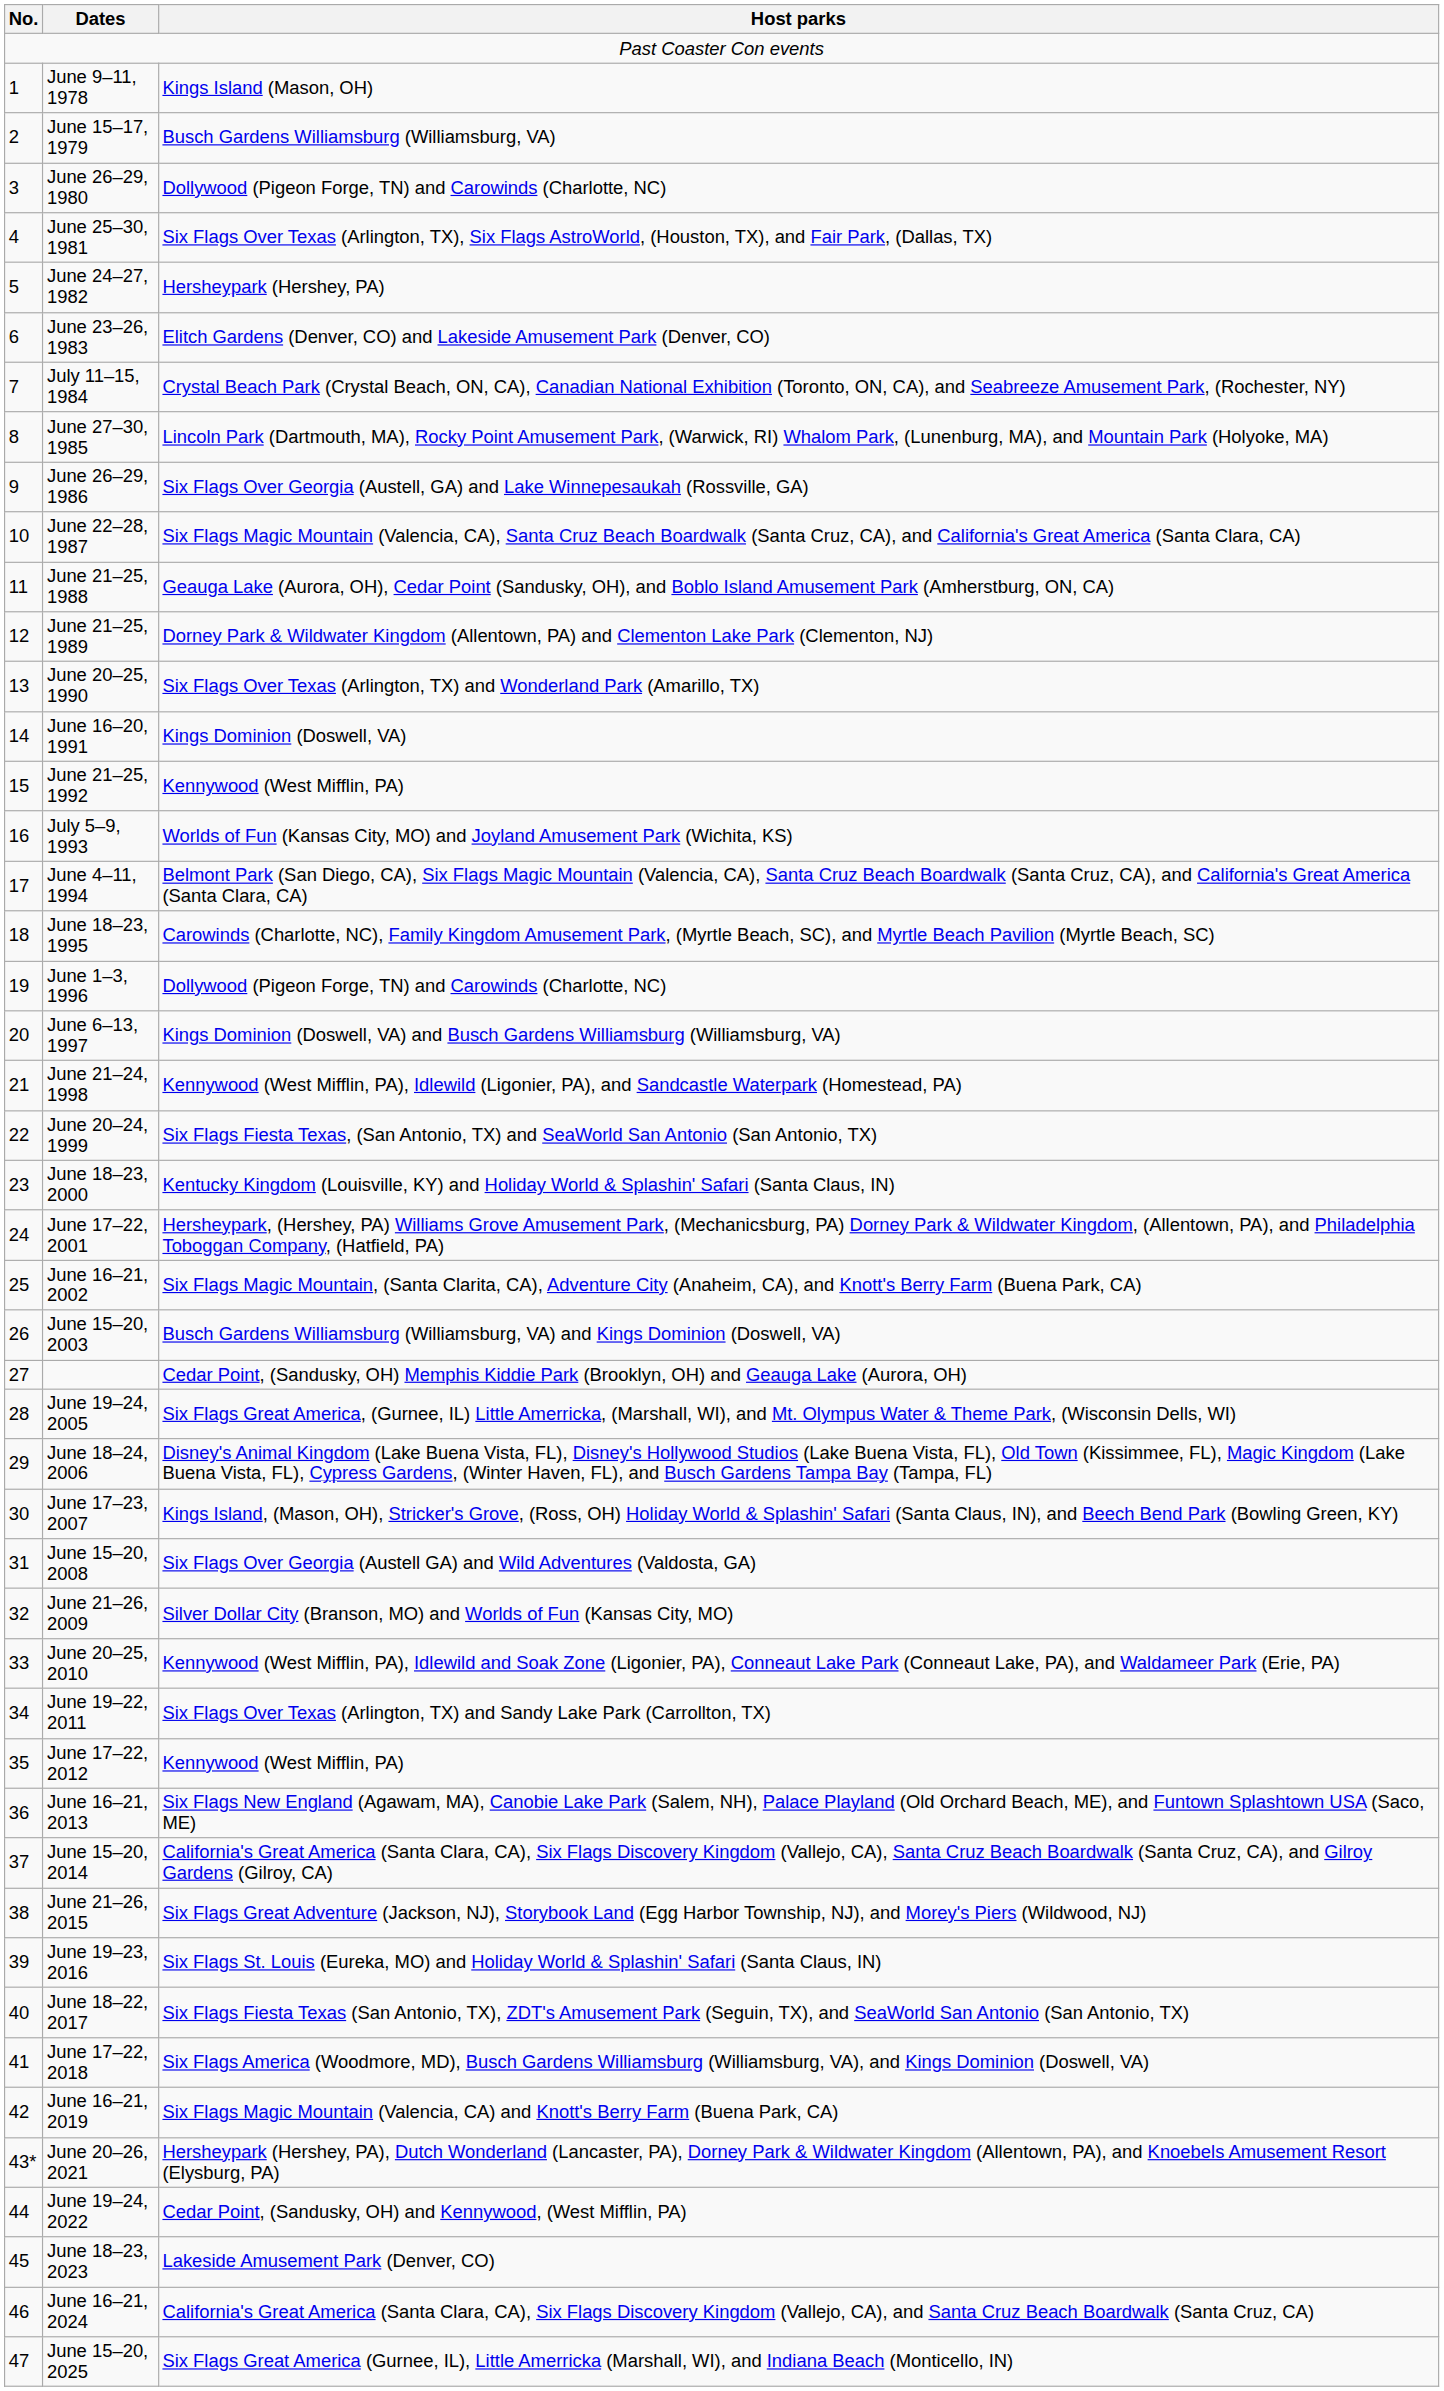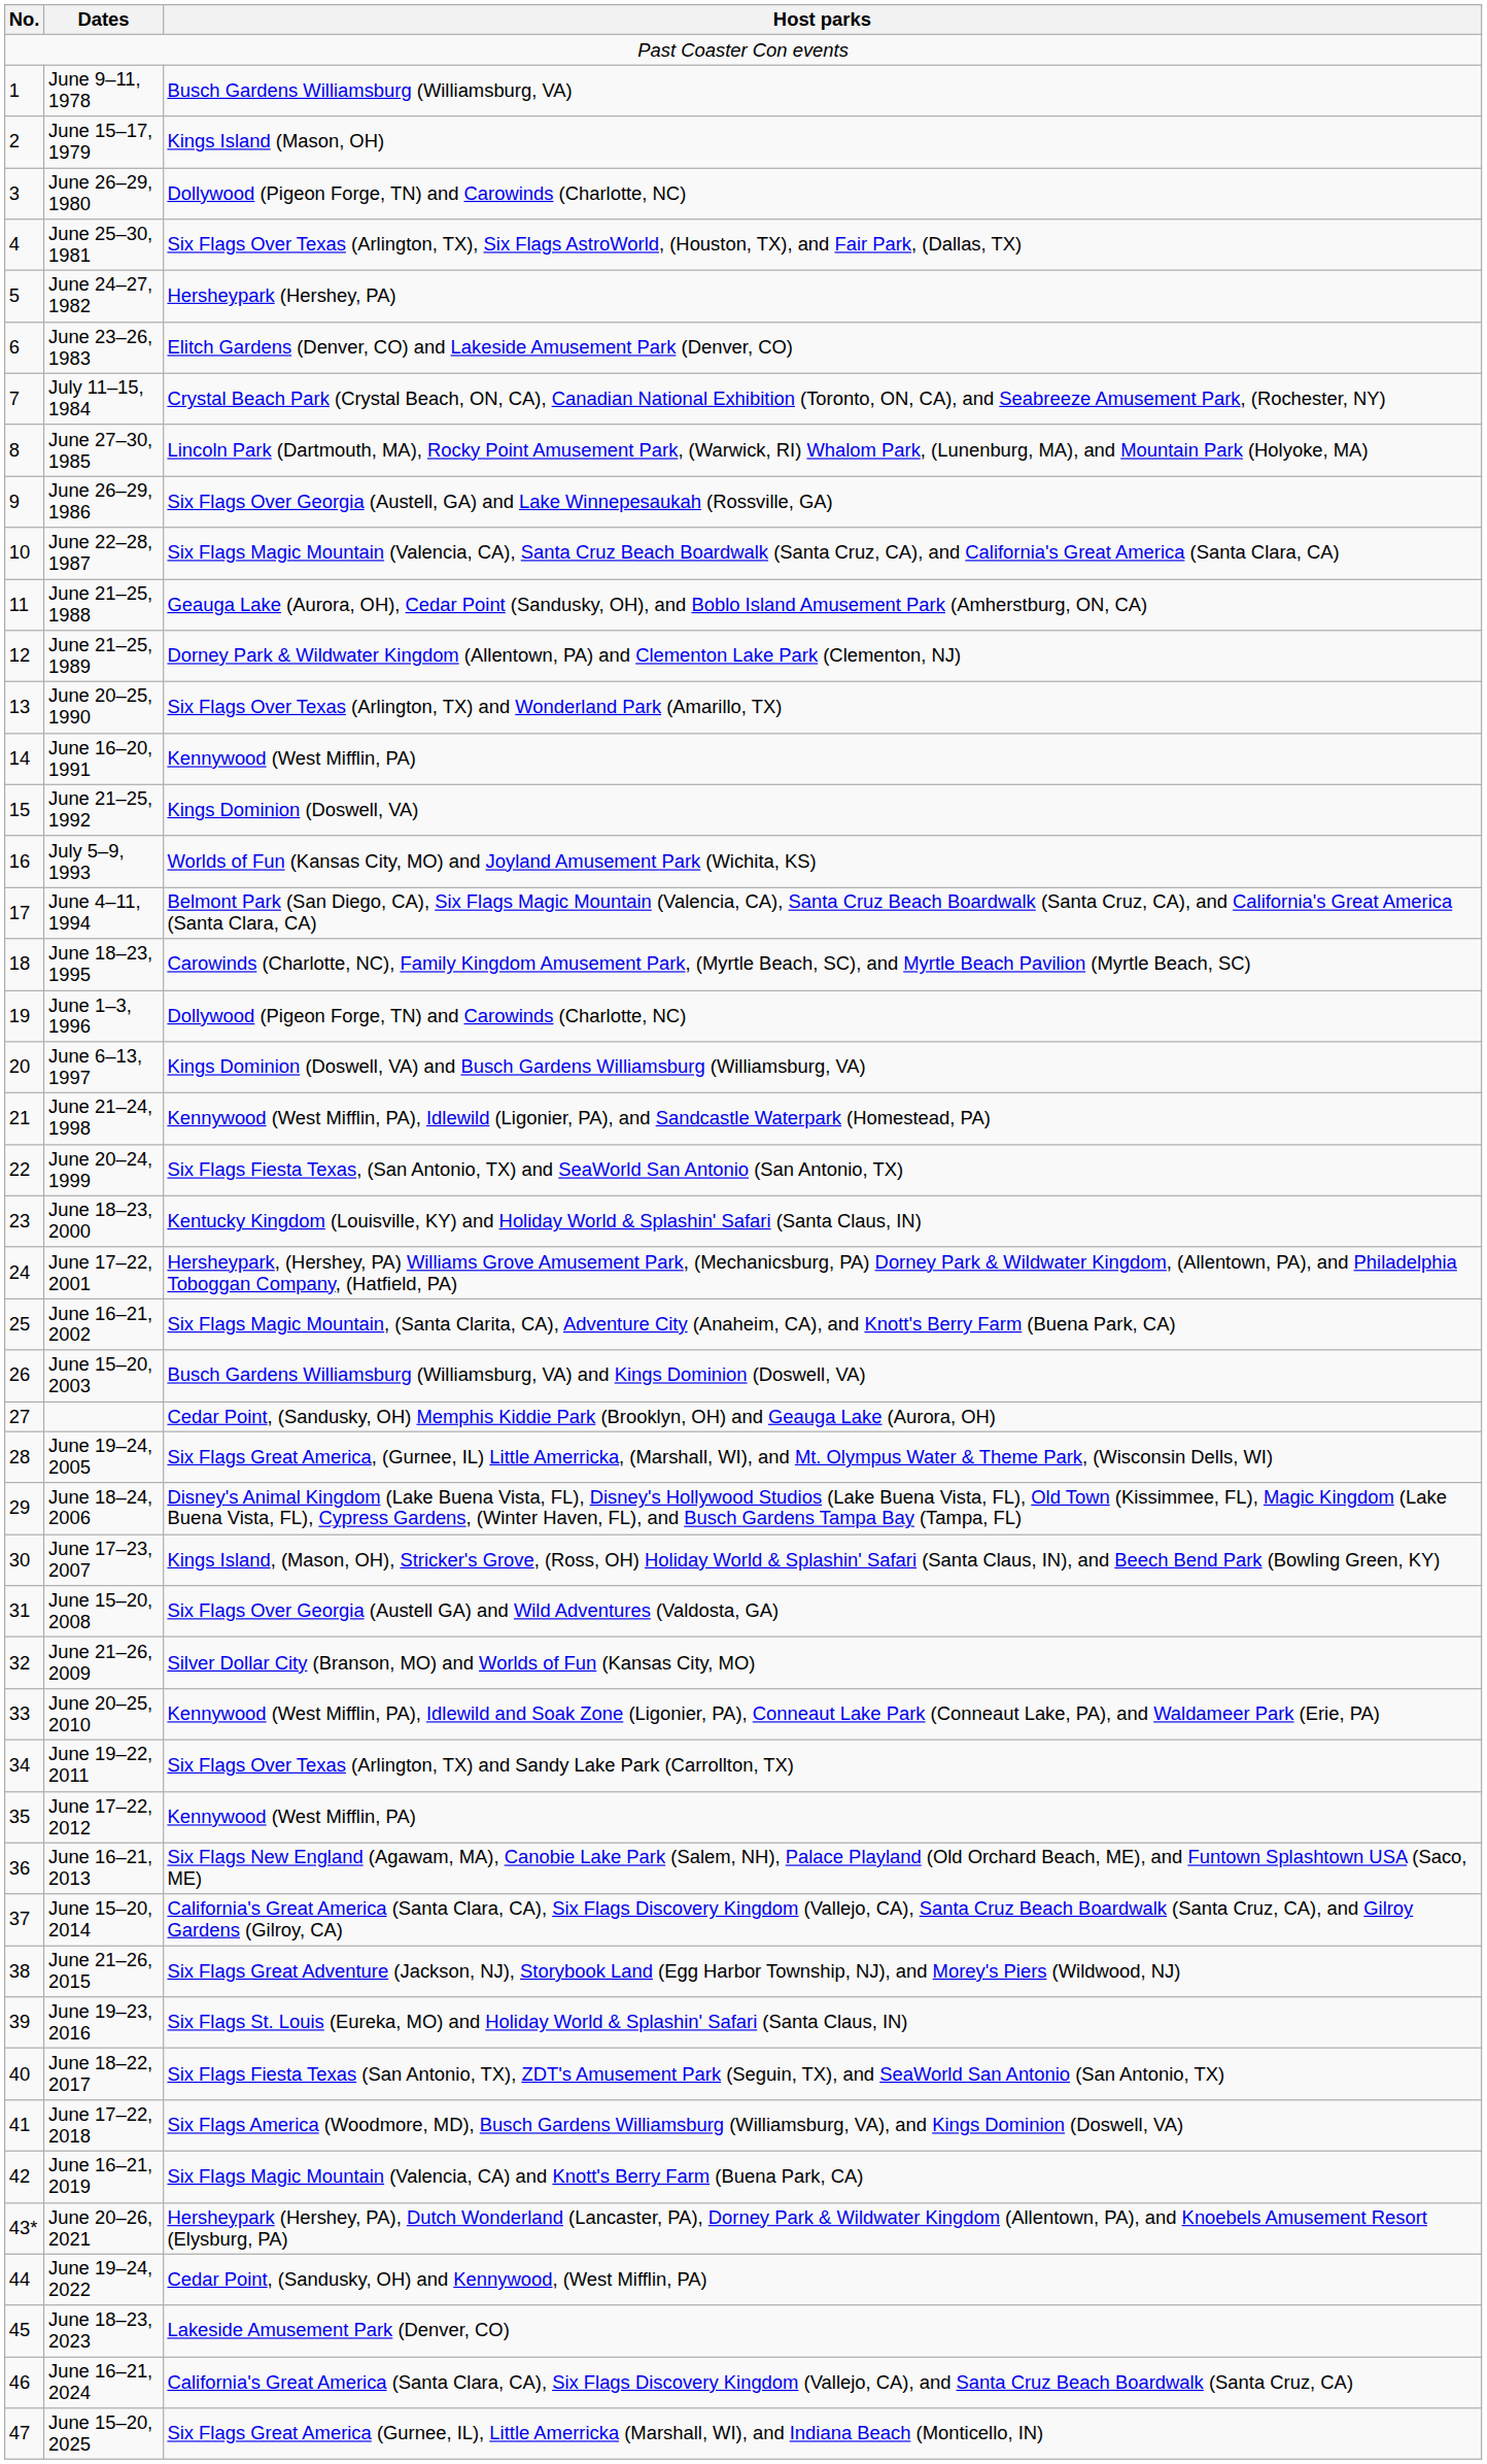June 9–11, 1978 | Host parks: Kings Island (Mason, OH) -> Busch Gardens Williamsburg (Williamsburg, VA)
June 15–17, 1979 | Host parks: Busch Gardens Williamsburg (Williamsburg, VA) -> Kings Island (Mason, OH)
June 16–20, 1991 | Host parks: Kings Dominion (Doswell, VA) -> Kennywood (West Mifflin, PA)
June 21–25, 1992 | Host parks: Kennywood (West Mifflin, PA) -> Kings Dominion (Doswell, VA)
